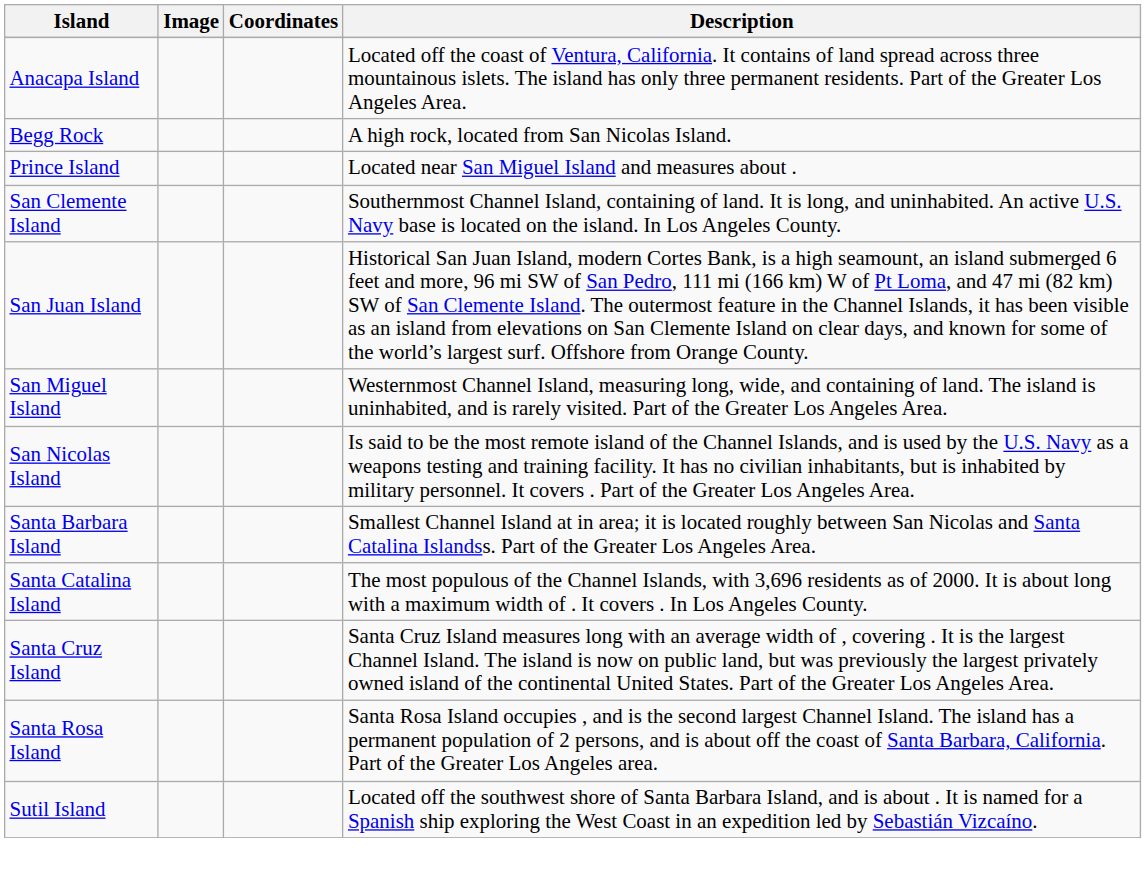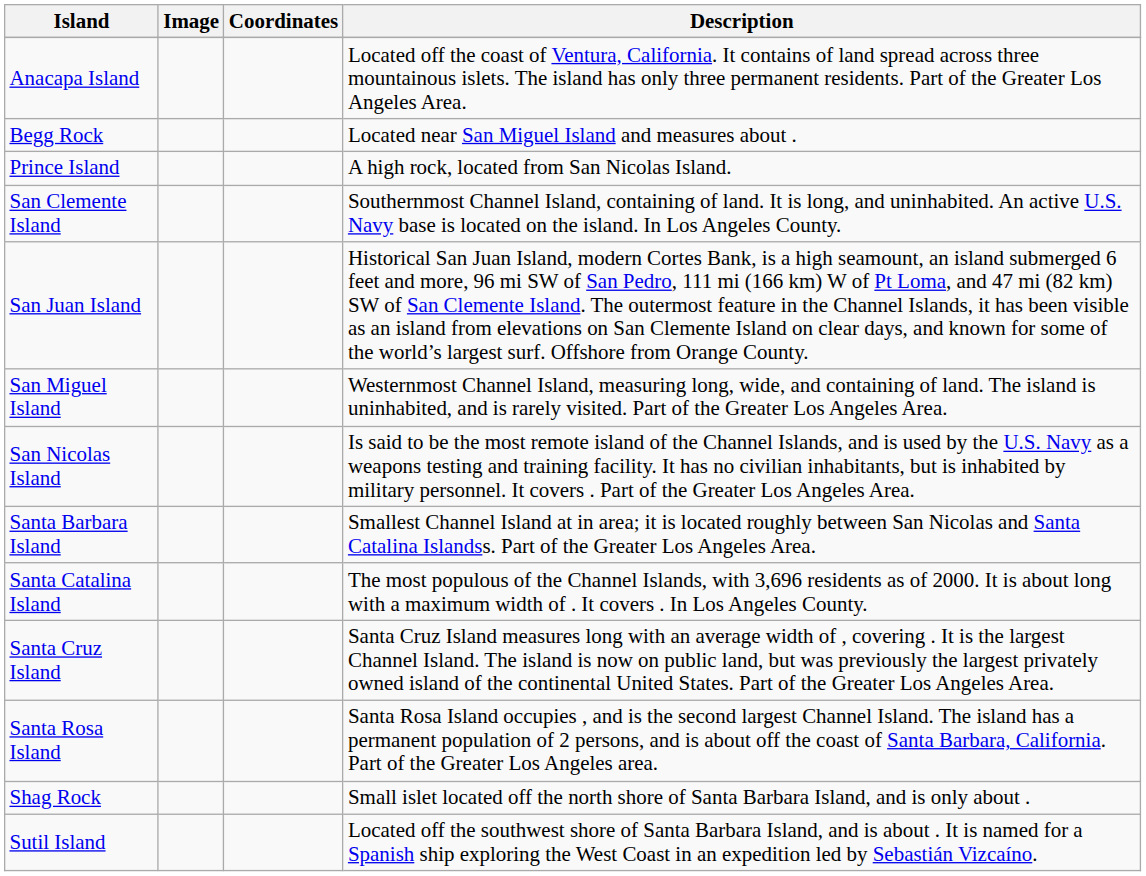Begg Rock | Description: A high rock, located from San Nicolas Island. -> Located near San Miguel Island and measures about .
Prince Island | Description: Located near San Miguel Island and measures about . -> A high rock, located from San Nicolas Island.
+ row: Shag Rock | Small islet located off the north shore of Santa Barbara Island, and is only about .
